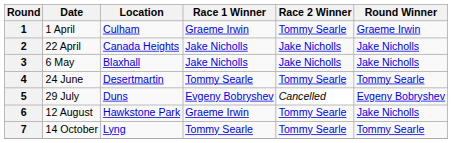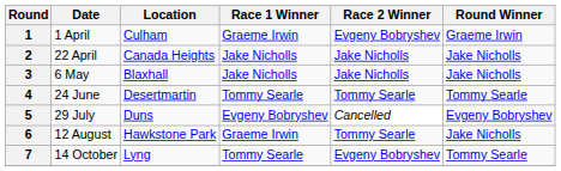1 | Race 2 Winner: Tommy Searle -> Evgeny Bobryshev
7 | Race 2 Winner: Tommy Searle -> Evgeny Bobryshev
